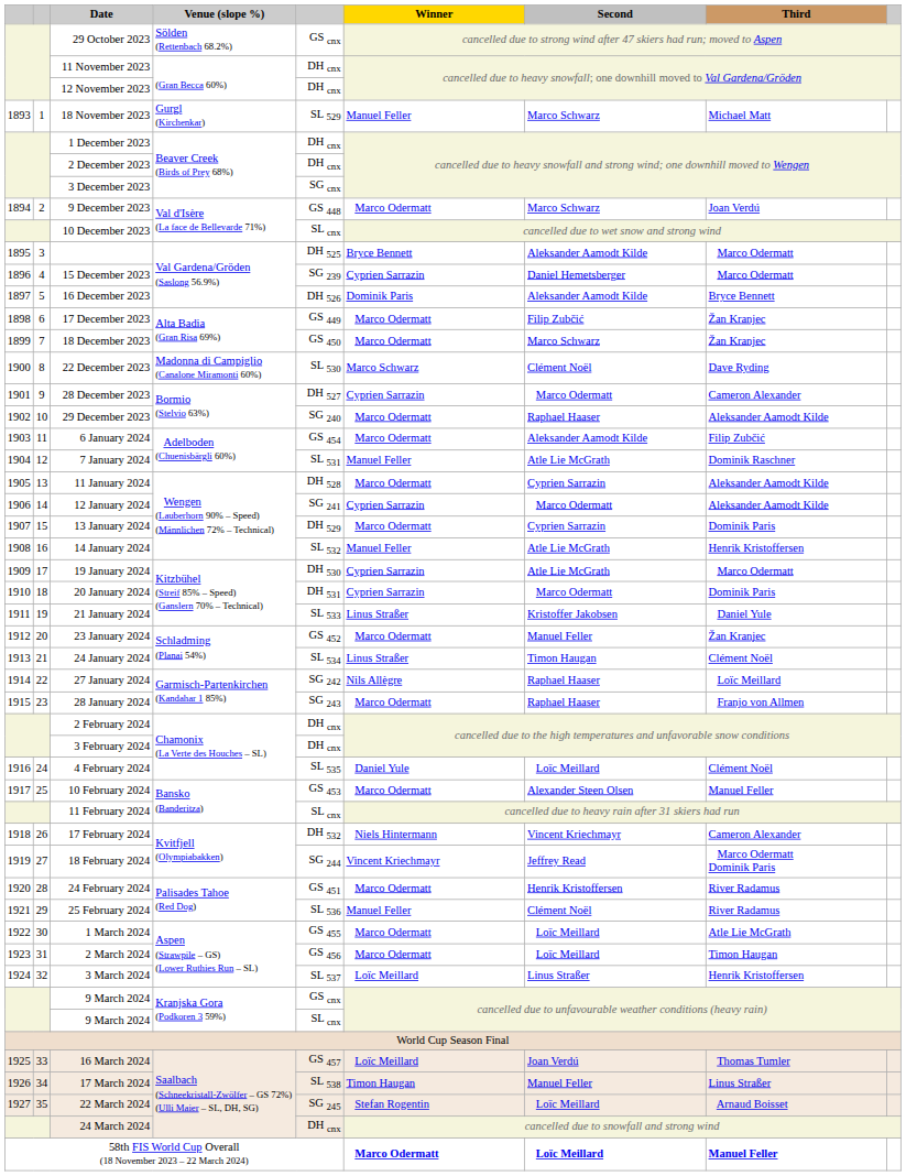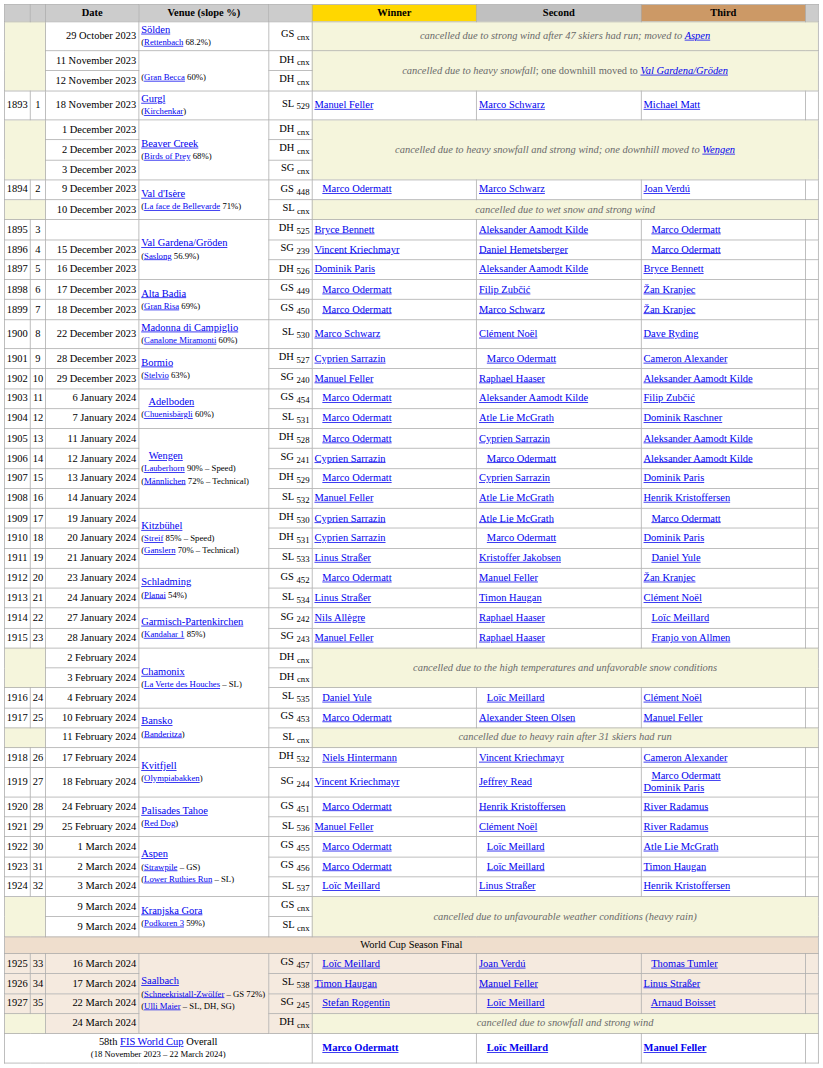15 December 2023 | Winner: Cyprien Sarrazin -> Vincent Kriechmayr
29 December 2023 | Winner: Marco Odermatt -> Manuel Feller
7 January 2024 | Winner: Manuel Feller -> Marco Odermatt
28 January 2024 | Winner: Marco Odermatt -> Manuel Feller
